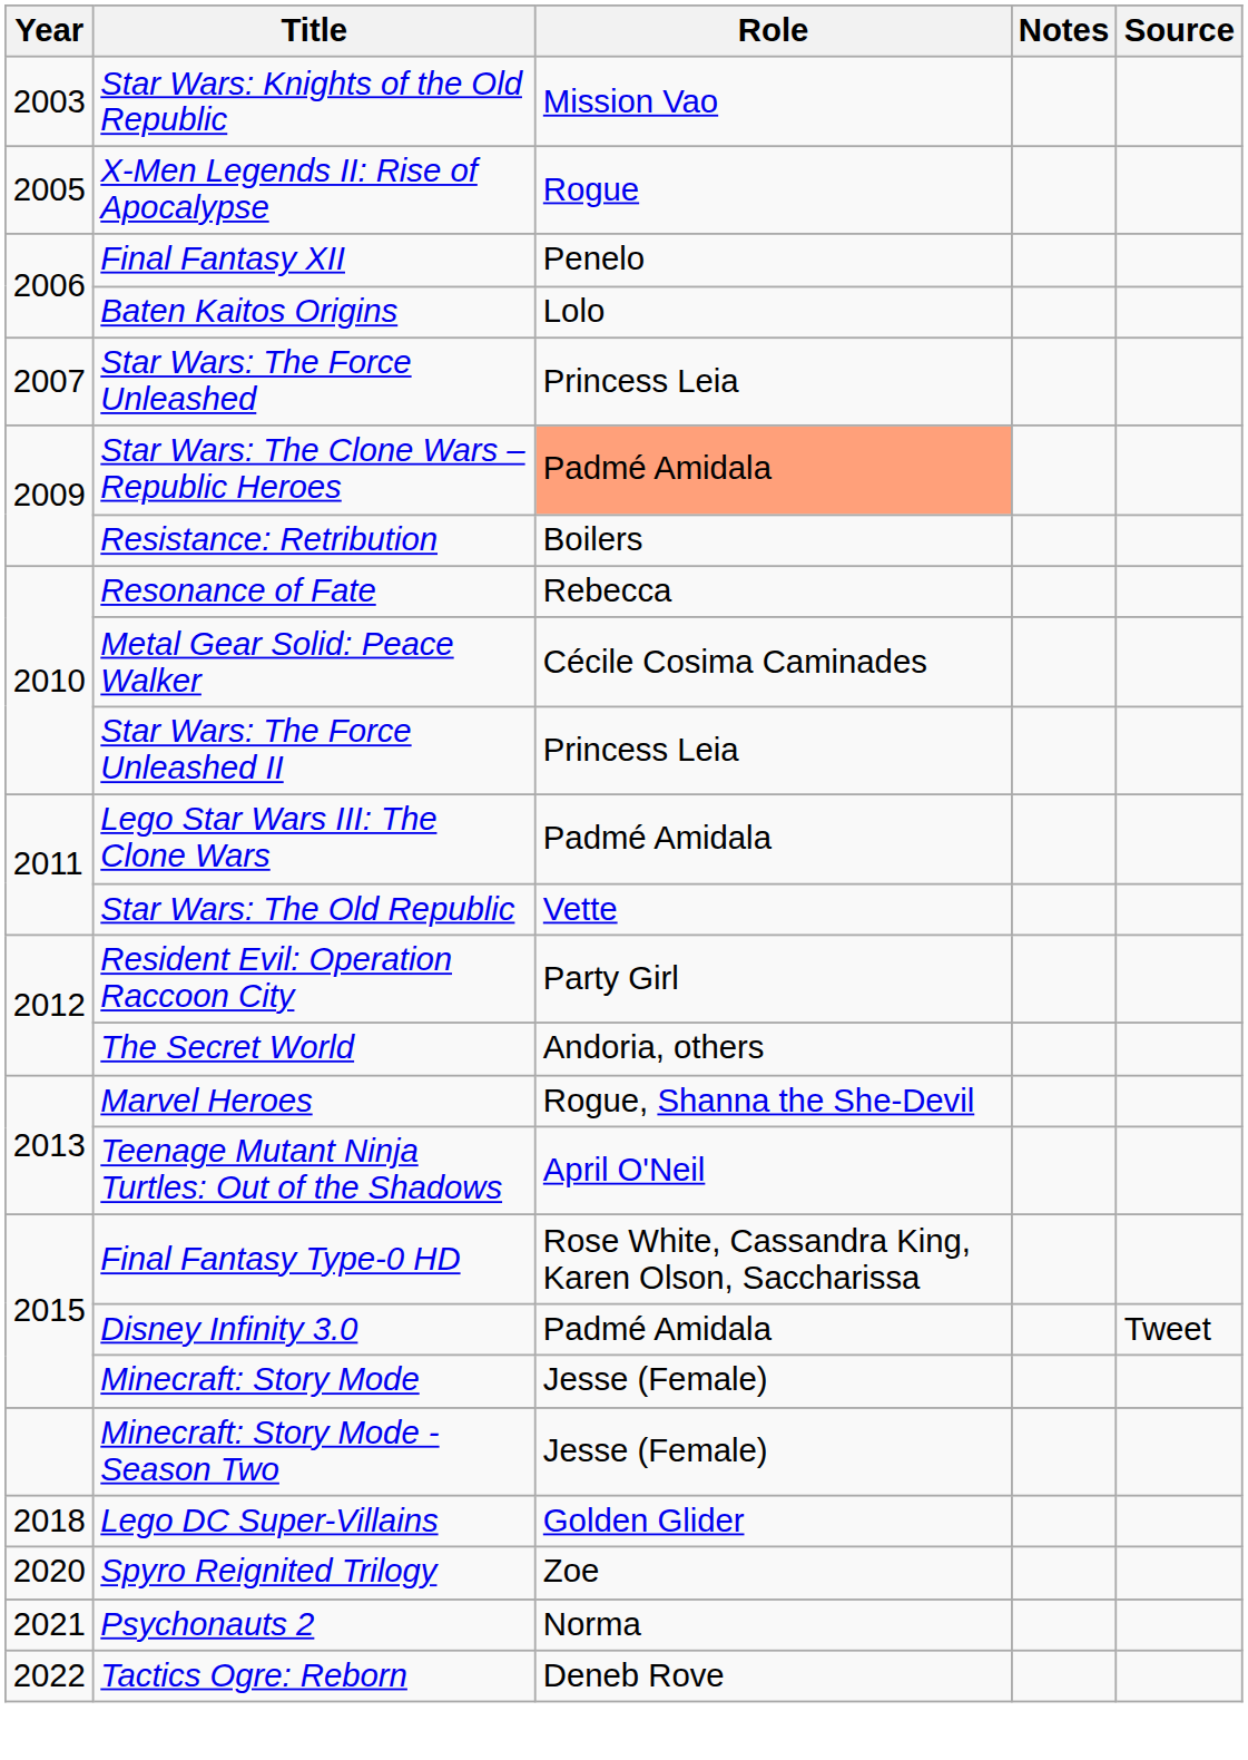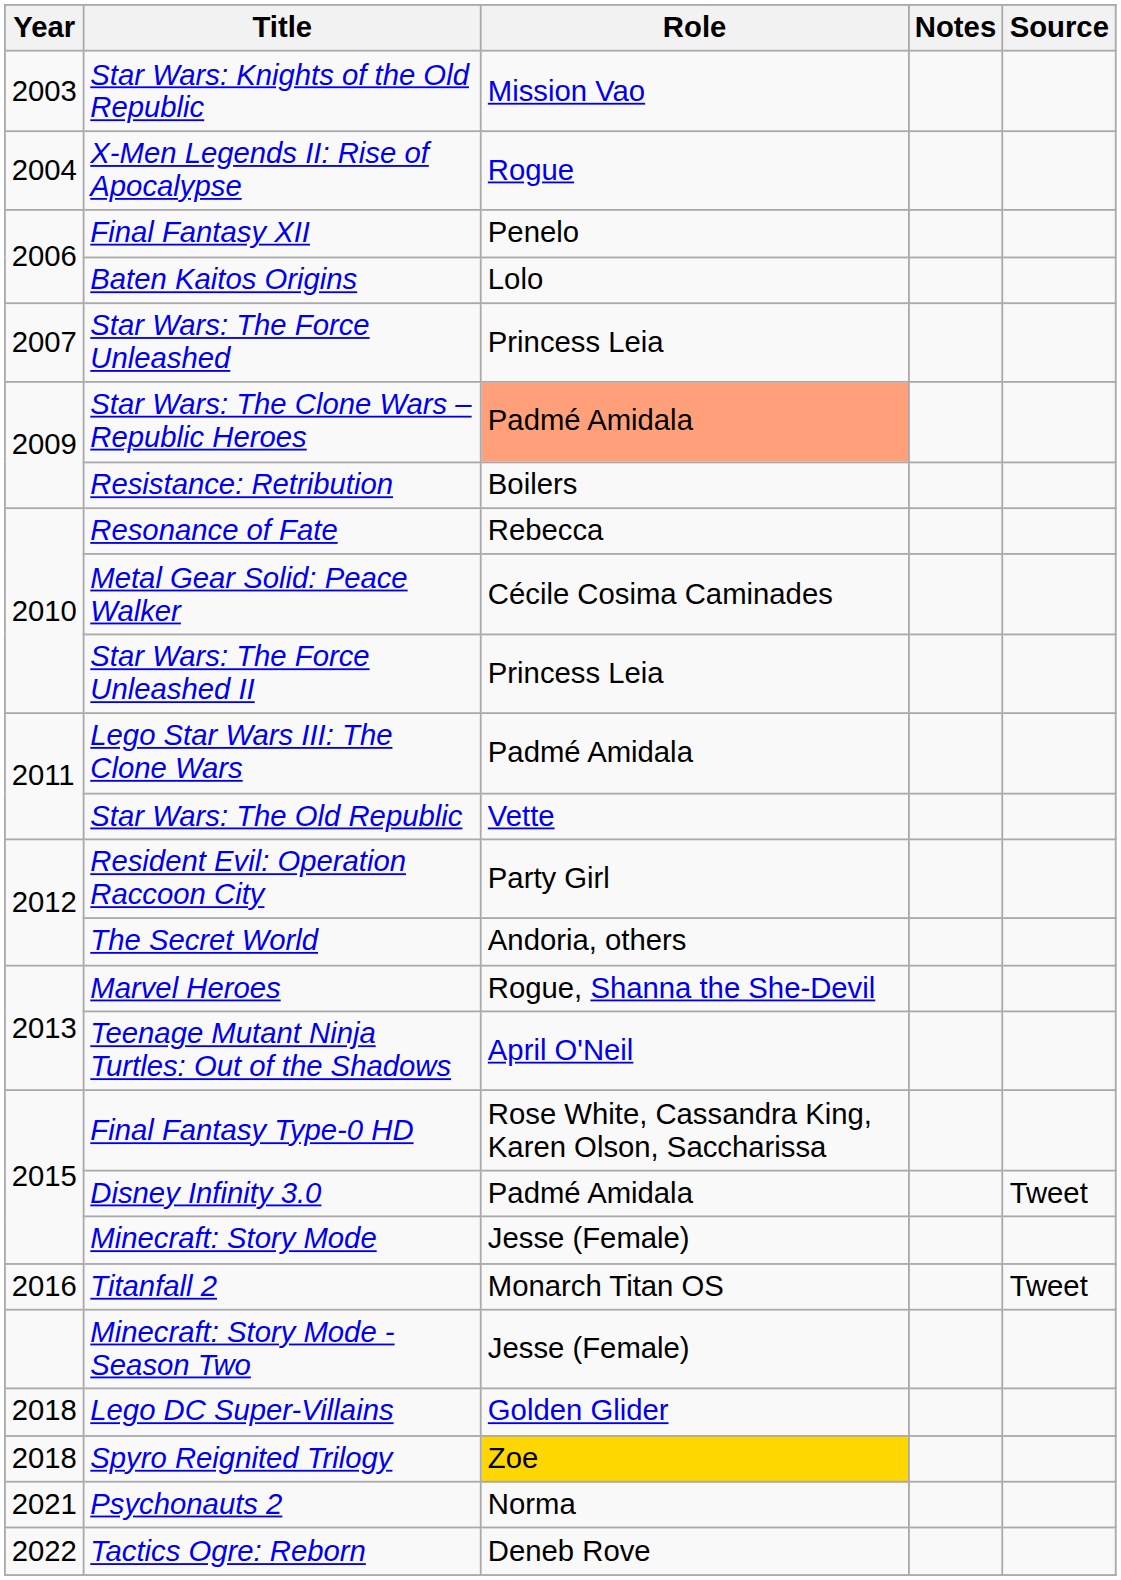X-Men Legends II: Rise of Apocalypse | Year: 2005 -> 2004
+ row: 2016 | Titanfall 2 | Monarch Titan OS | Tweet
Spyro Reignited Trilogy | Year: 2020 -> 2018
Spyro Reignited Trilogy | Role: no background -> gold background
